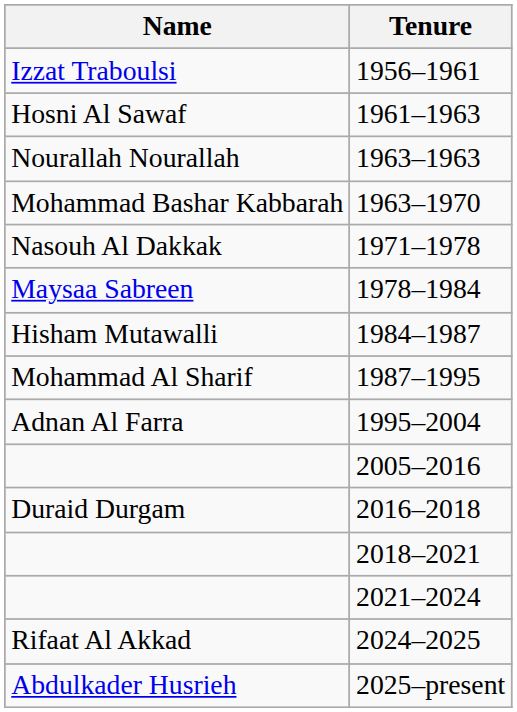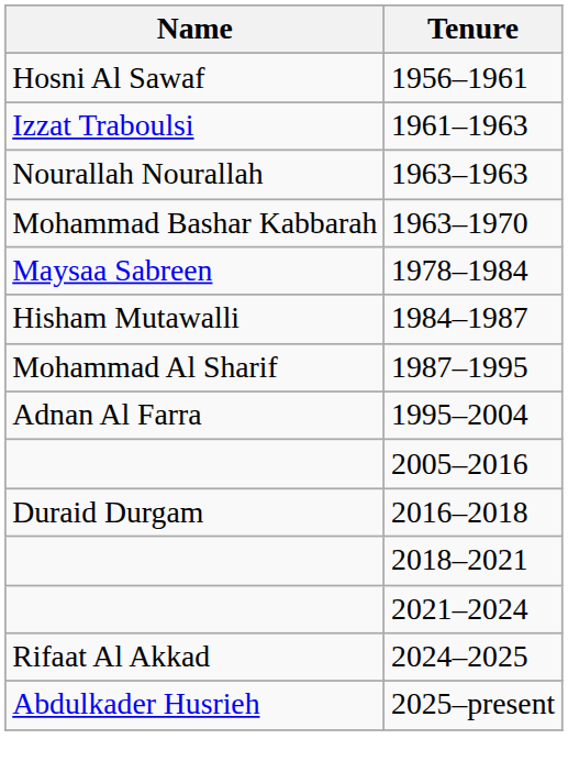1956–1961 | Name: Izzat Traboulsi -> Hosni Al Sawaf
1961–1963 | Name: Hosni Al Sawaf -> Izzat Traboulsi
- row: Nasouh Al Dakkak | 1971–1978
